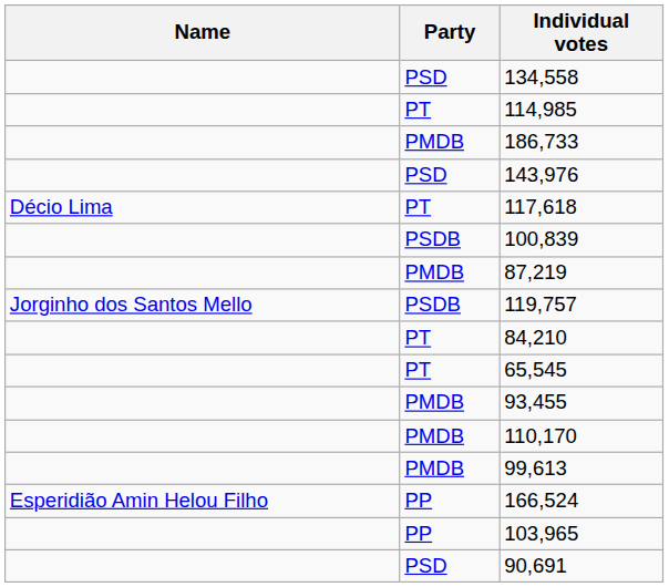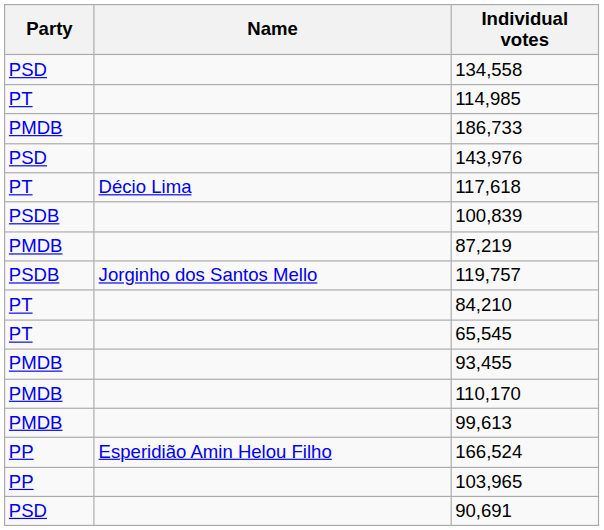columns swapped: Name <-> Party
